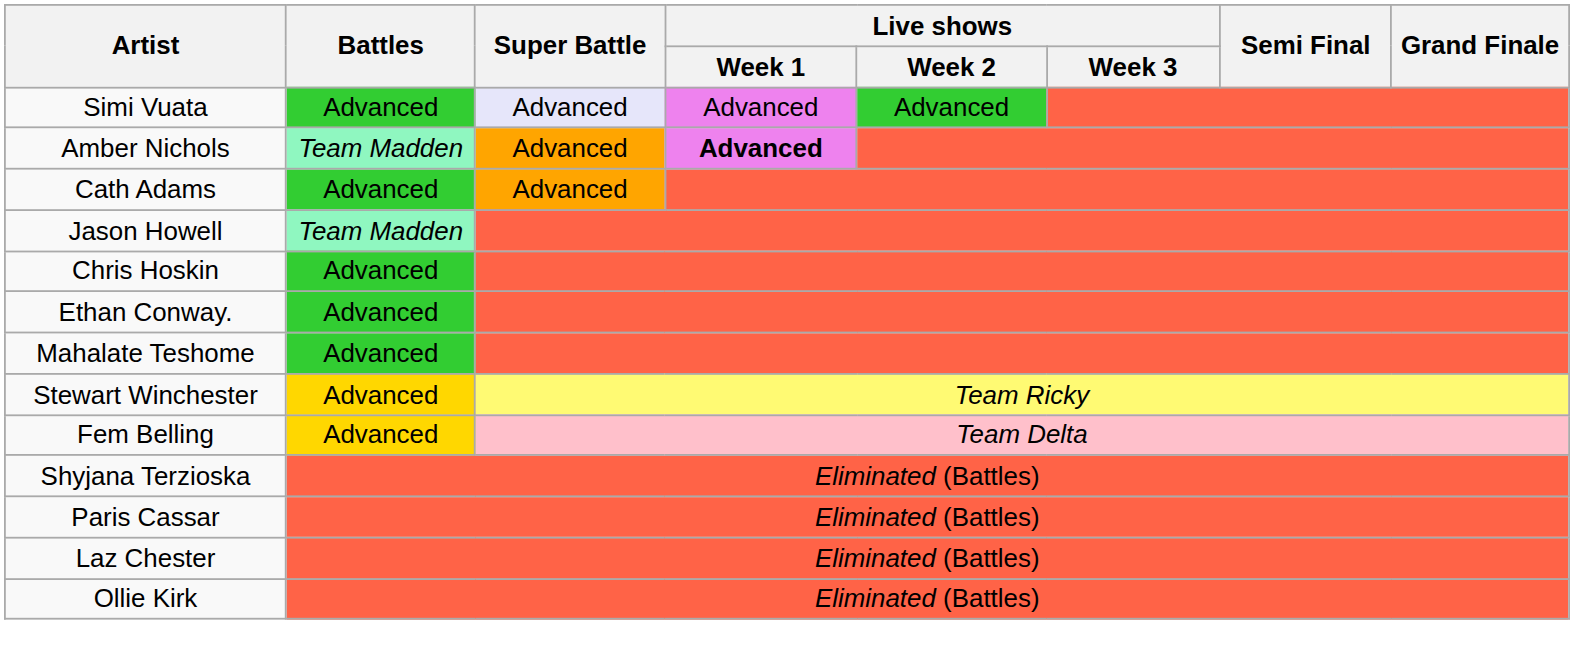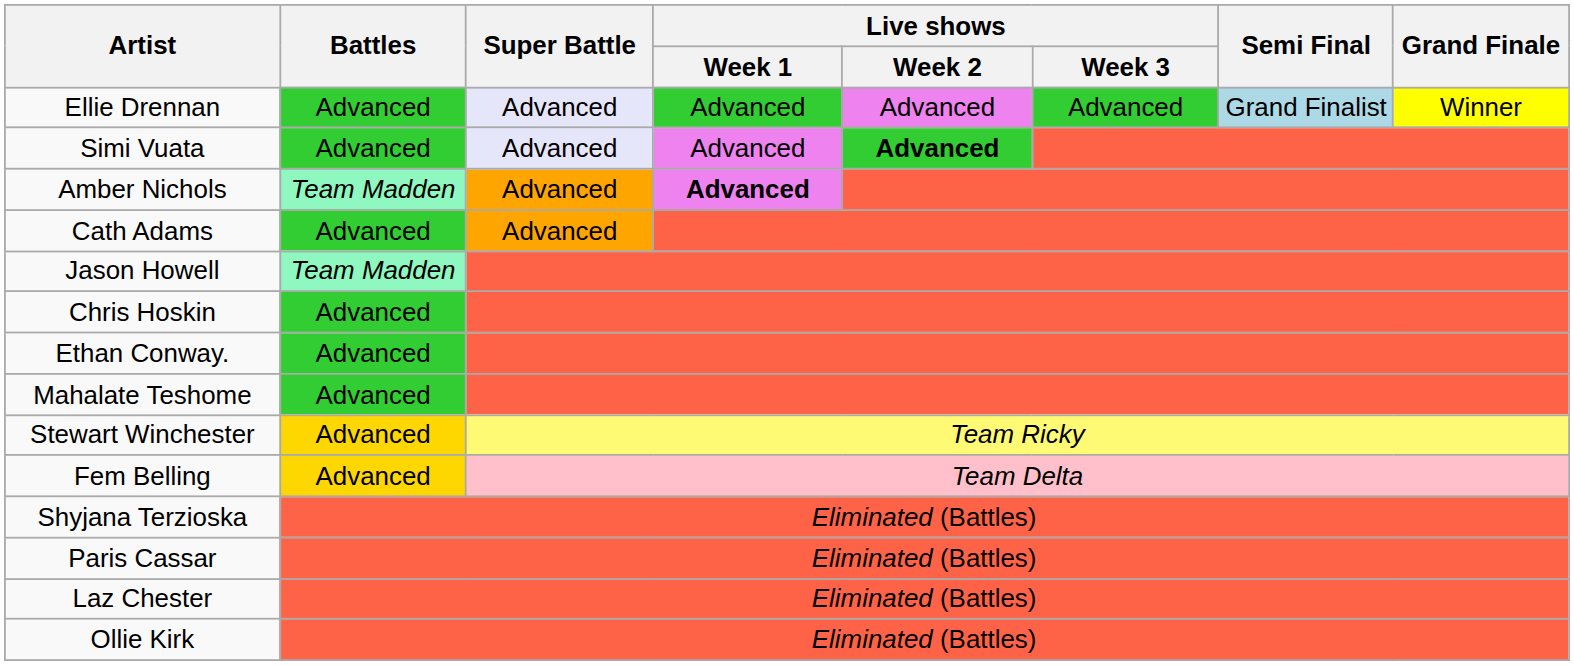+ row: Ellie Drennan | Advanced | Advanced | Advanced | Advanced | Advanced | Grand Finalist | Winner
Simi Vuata | Live shows / Week 2: normal -> bold
